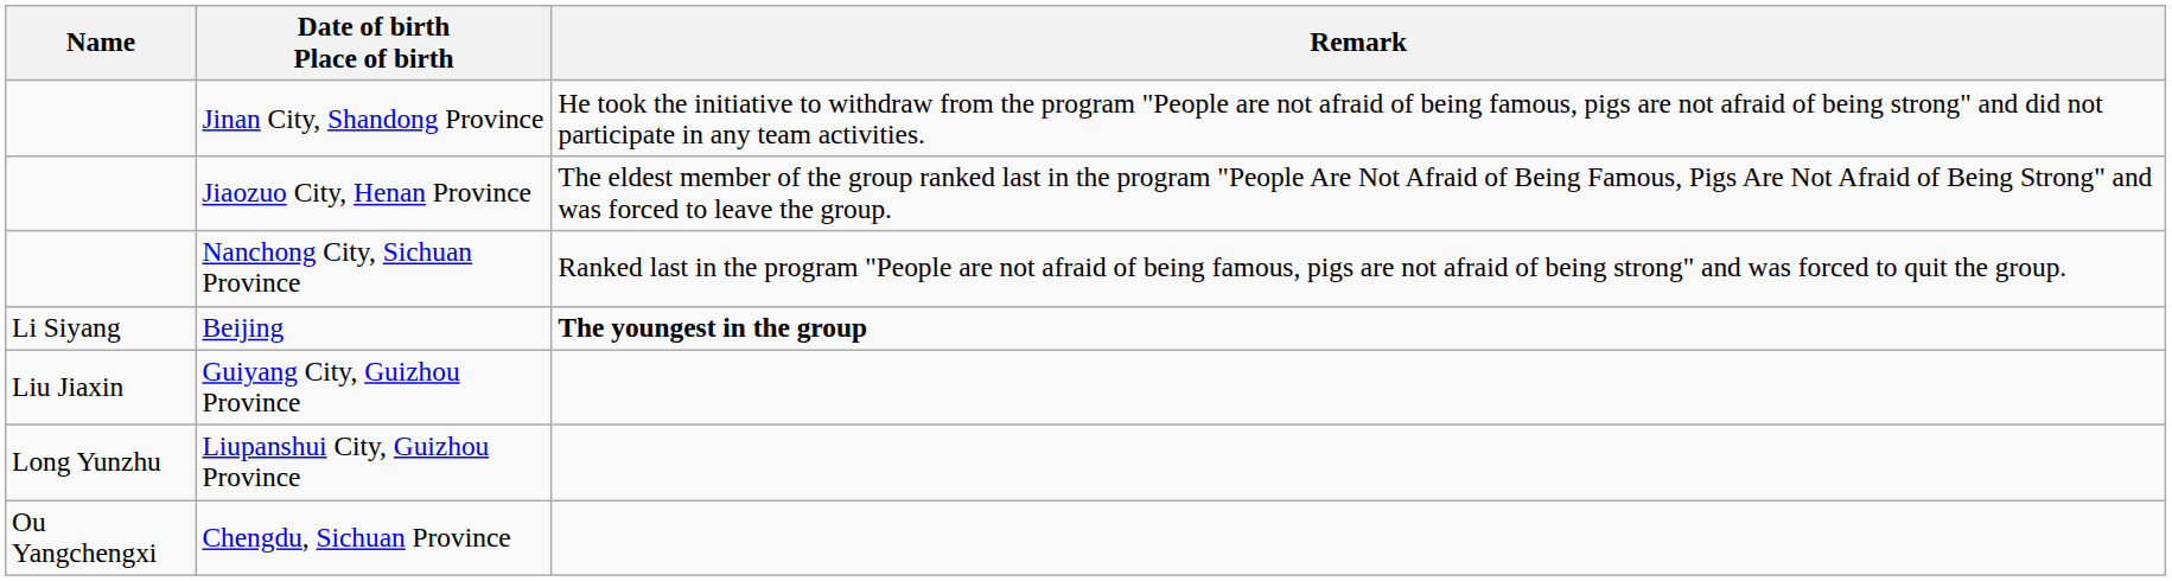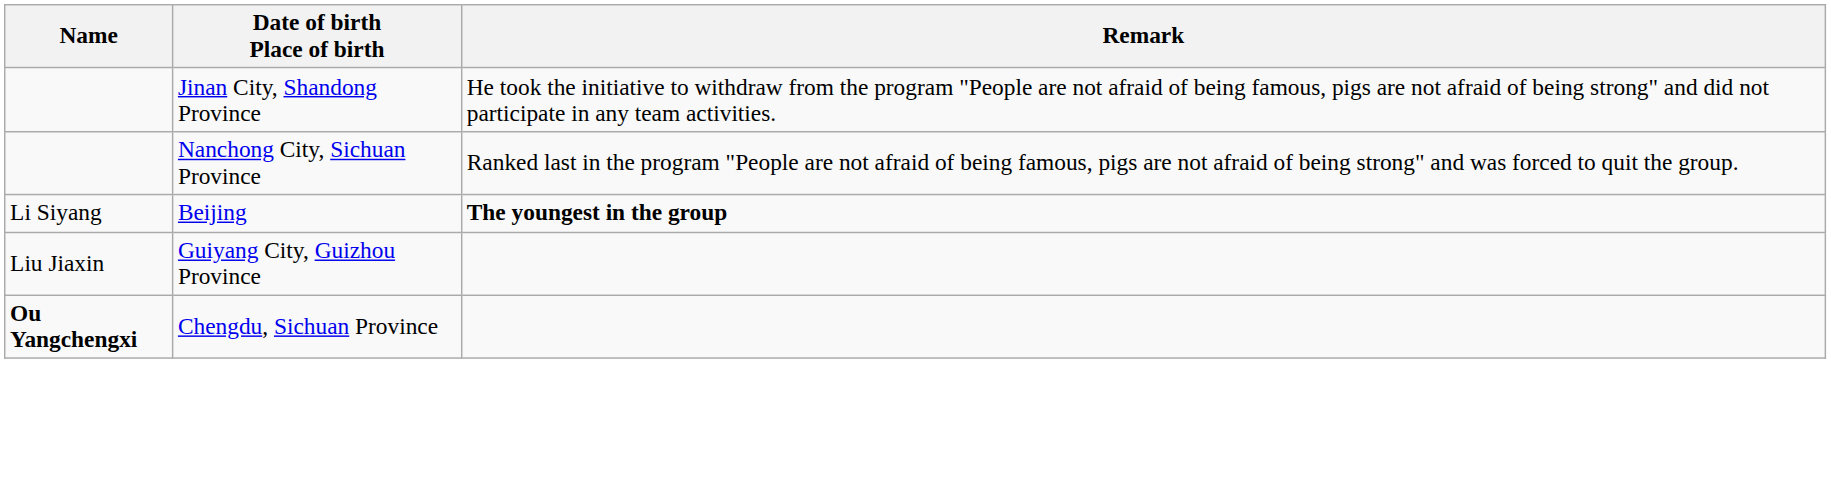- row: Jiaozuo City, Henan Province | The eldest member of the group ranked last in the program "People Are Not Afraid of Being Famous, Pigs Are Not Afraid of Being Strong" and was forced to leave the group.
- row: Long Yunzhu | Liupanshui City, Guizhou Province
Chengdu, Sichuan Province | Name: normal -> bold
